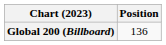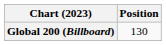Global 200 (Billboard) | Position: 136 -> 130
